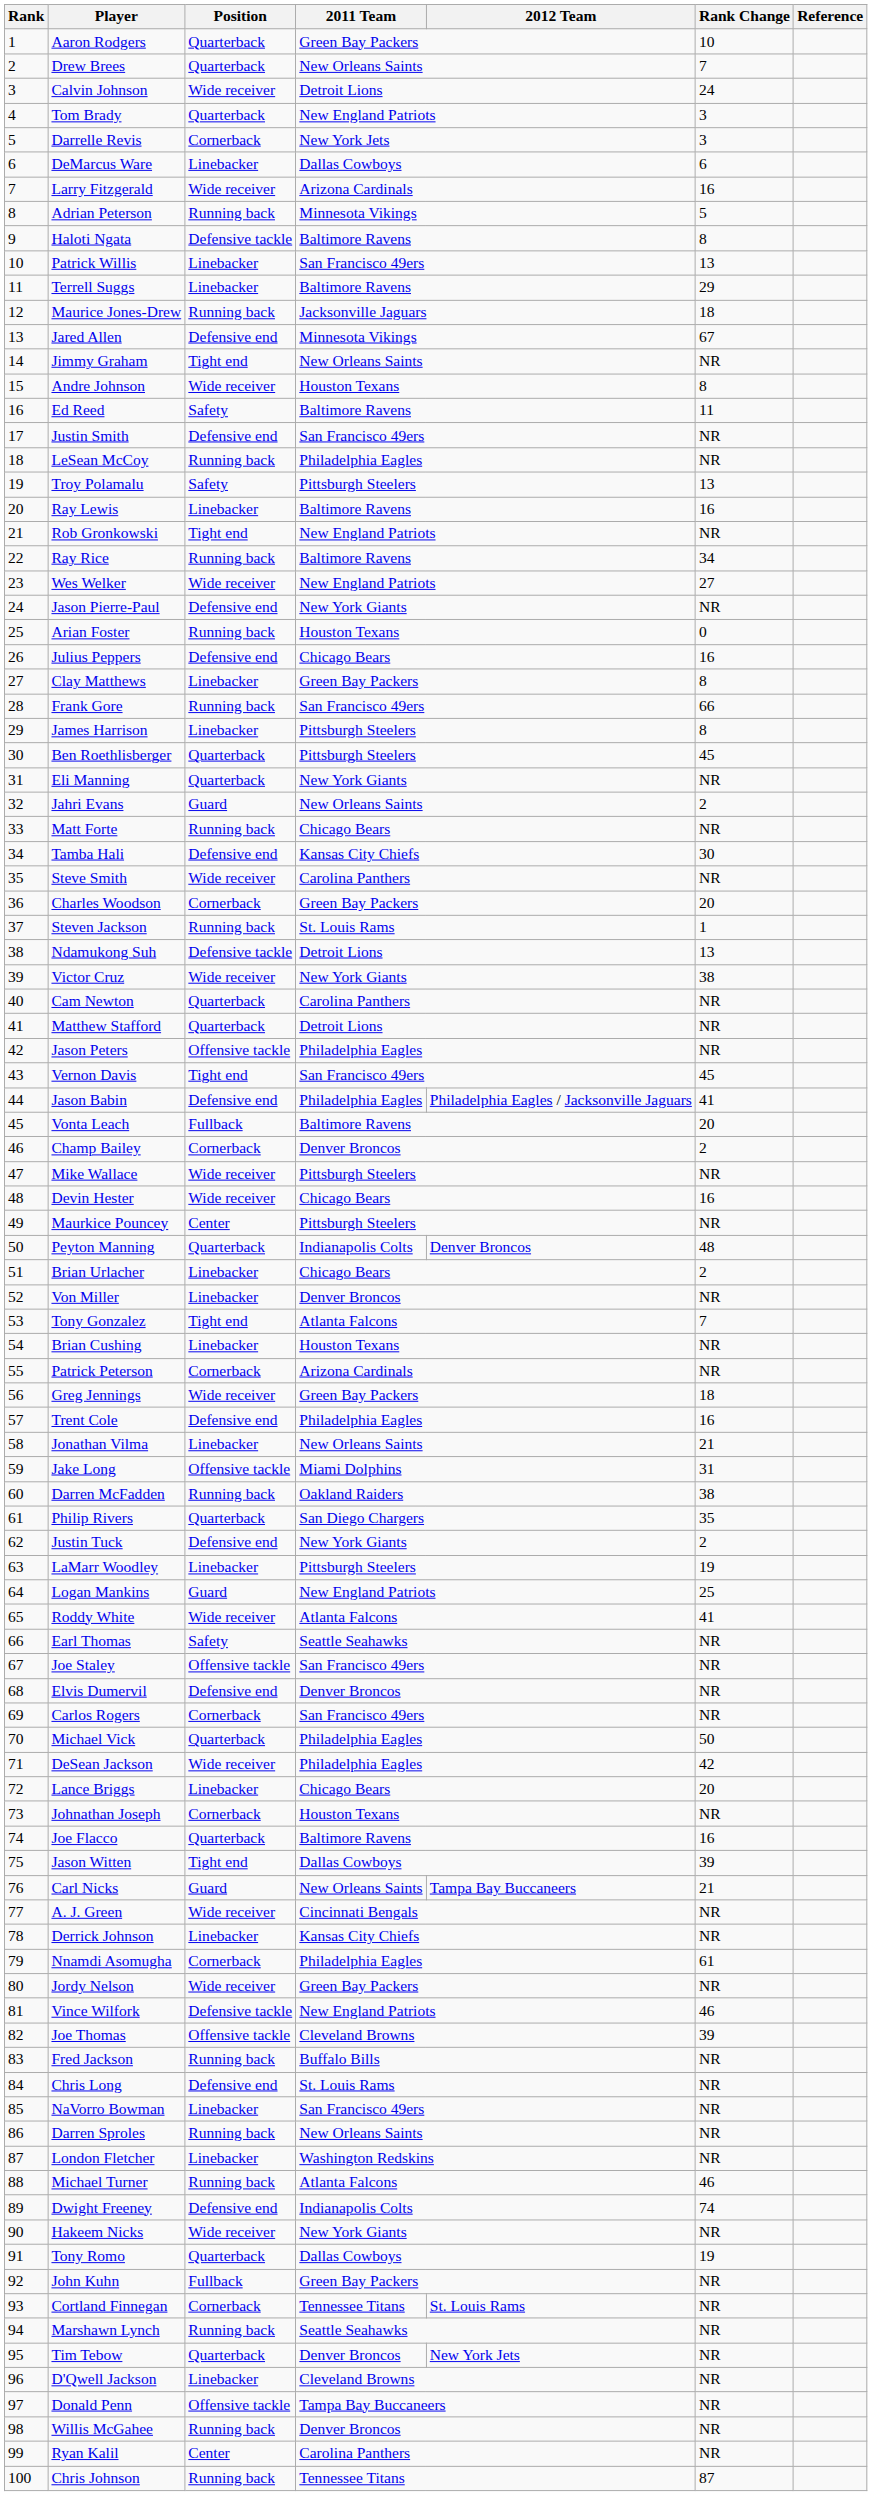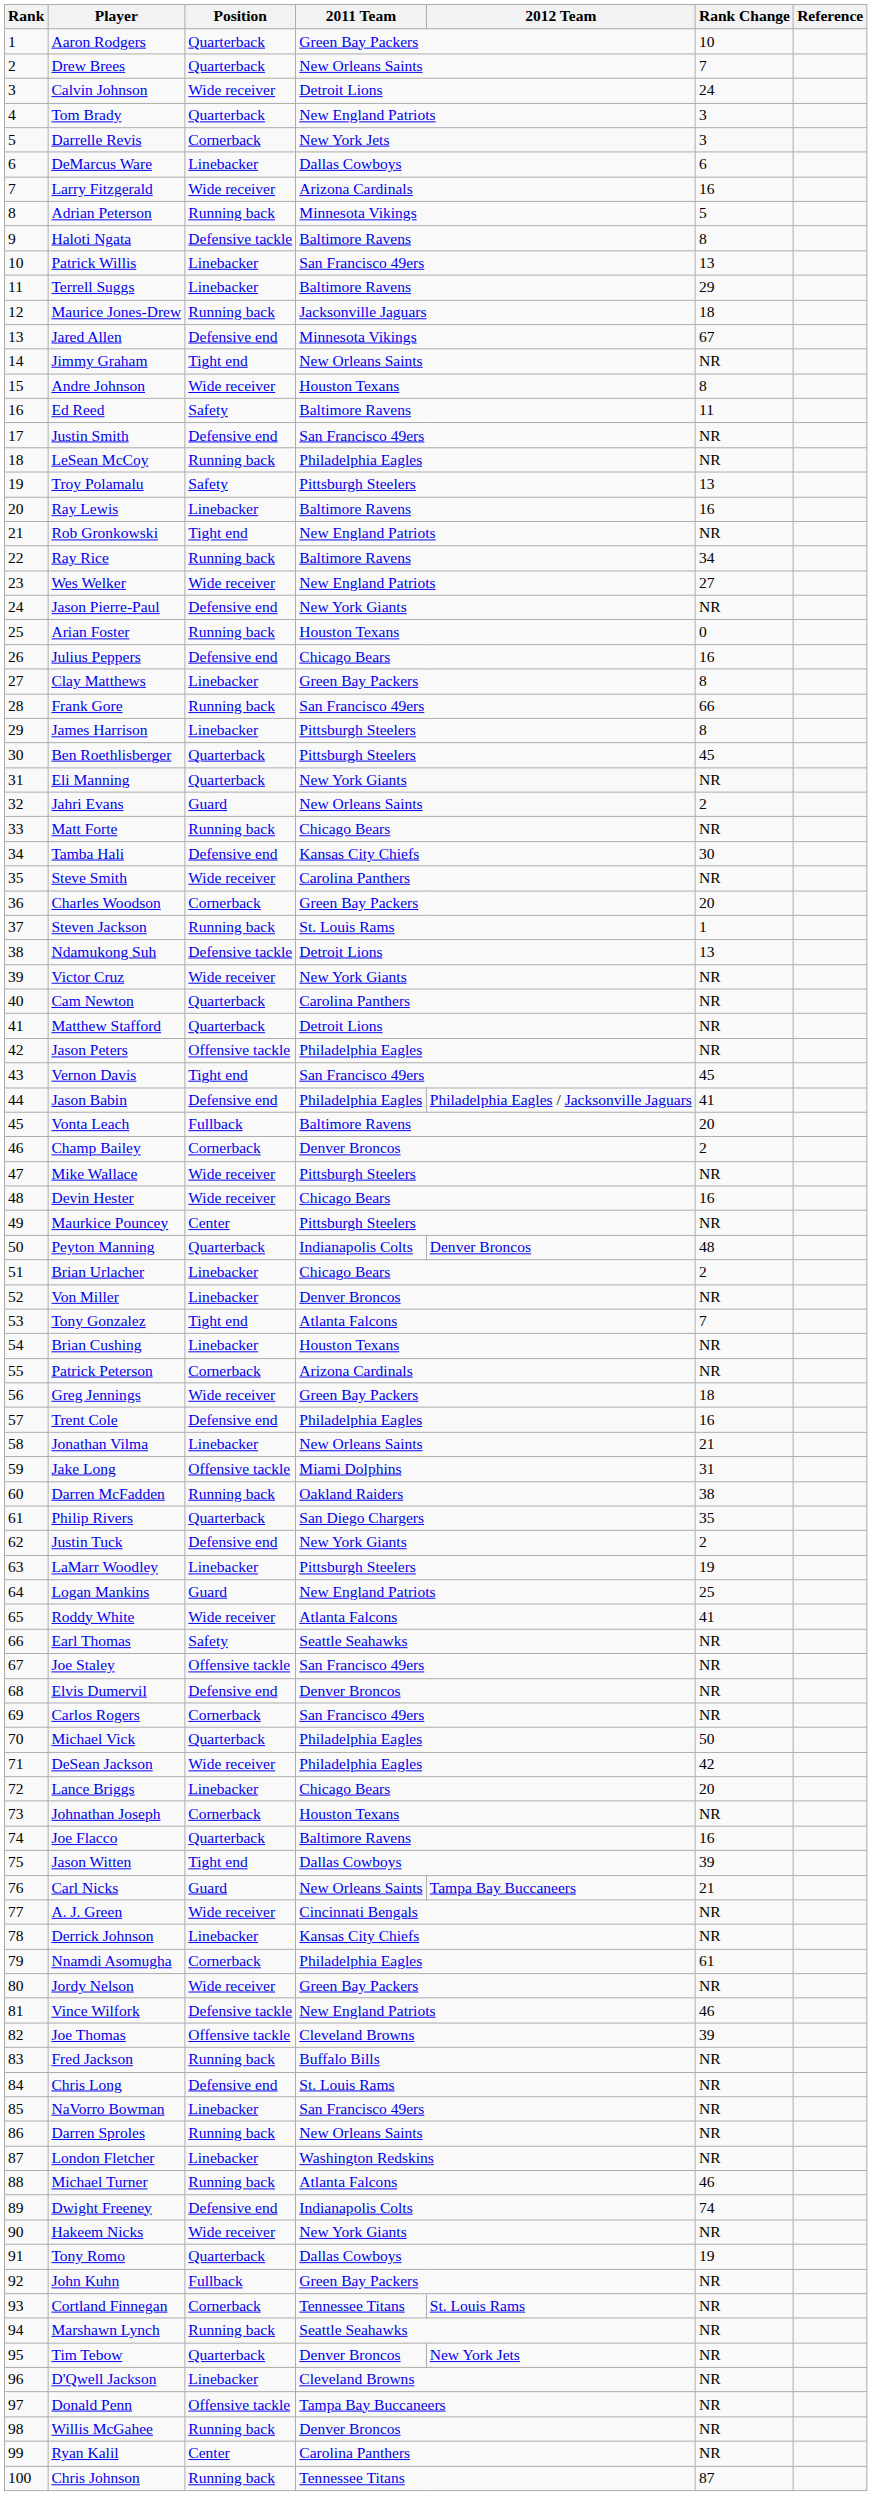Victor Cruz | Rank Change: 38 -> NR
